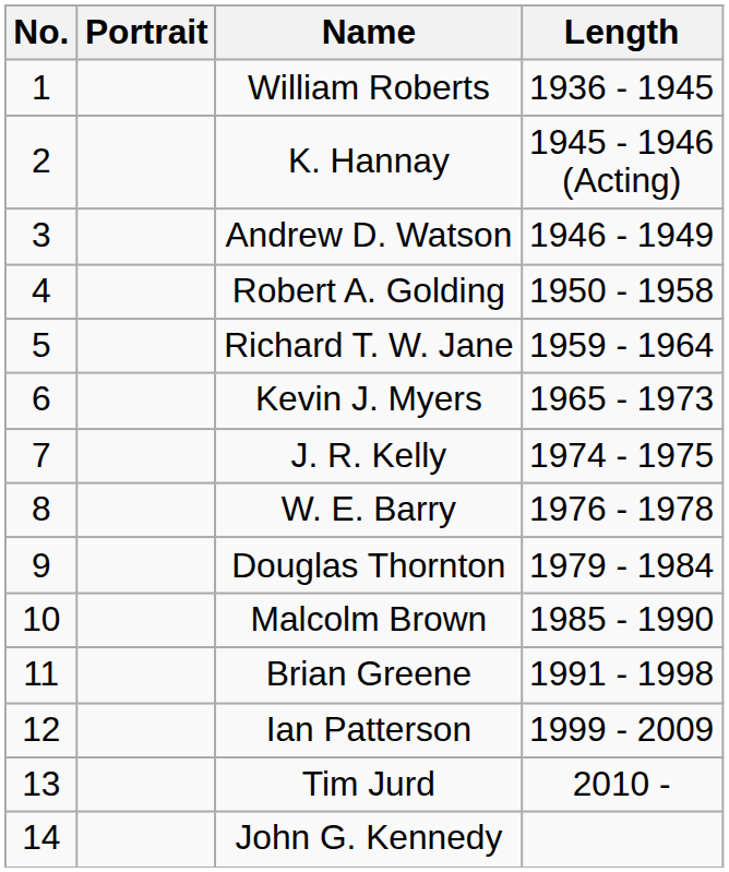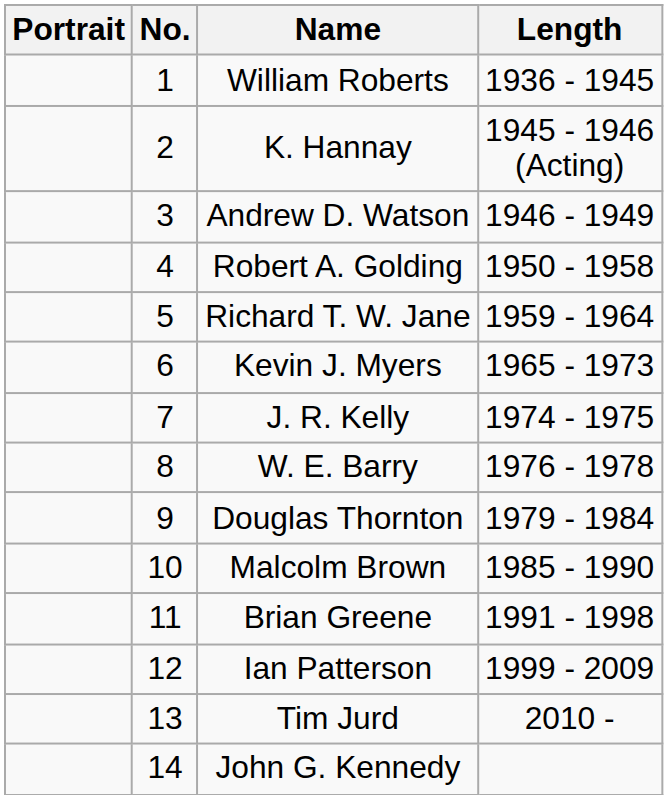columns swapped: No. <-> Portrait
